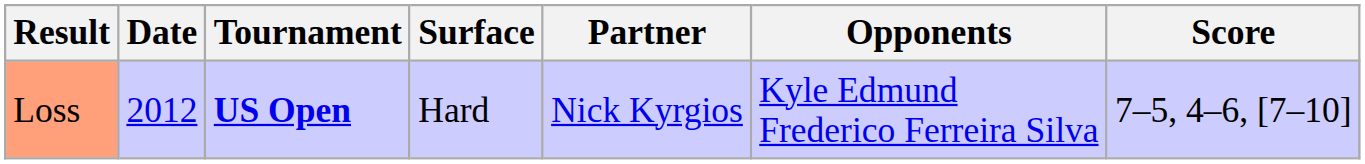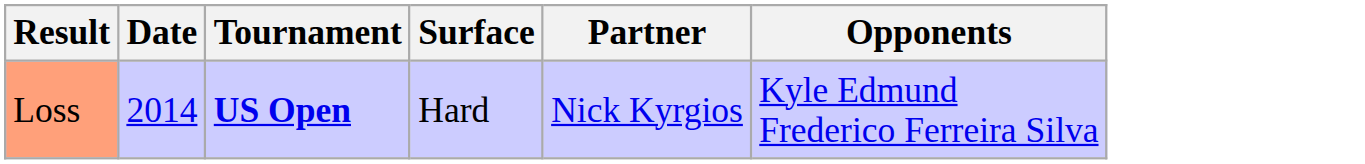- column: Score | 7–5, 4–6, [7–10]
Loss | Date: 2012 -> 2014
